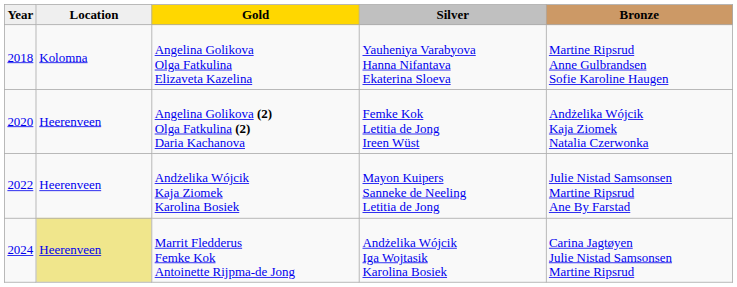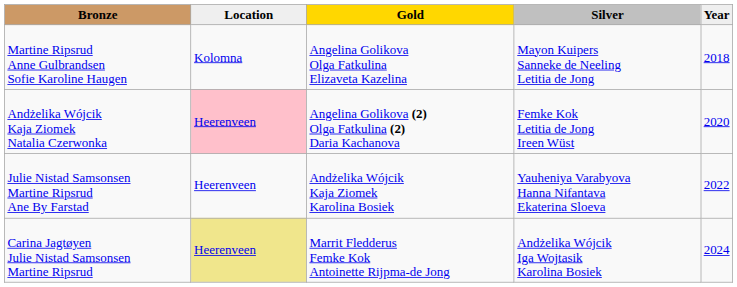columns swapped: Year <-> Bronze
Angelina Golikova Olga Fatkulina Elizaveta Kazelina | Silver: Yauheniya Varabyova Hanna Nifantava Ekaterina Sloeva -> Mayon Kuipers Sanneke de Neeling Letitia de Jong
Angelina Golikova (2) Olga Fatkulina (2) Daria Kachanova | Location: no background -> pink background
Andżelika Wójcik Kaja Ziomek Karolina Bosiek | Silver: Mayon Kuipers Sanneke de Neeling Letitia de Jong -> Yauheniya Varabyova Hanna Nifantava Ekaterina Sloeva
